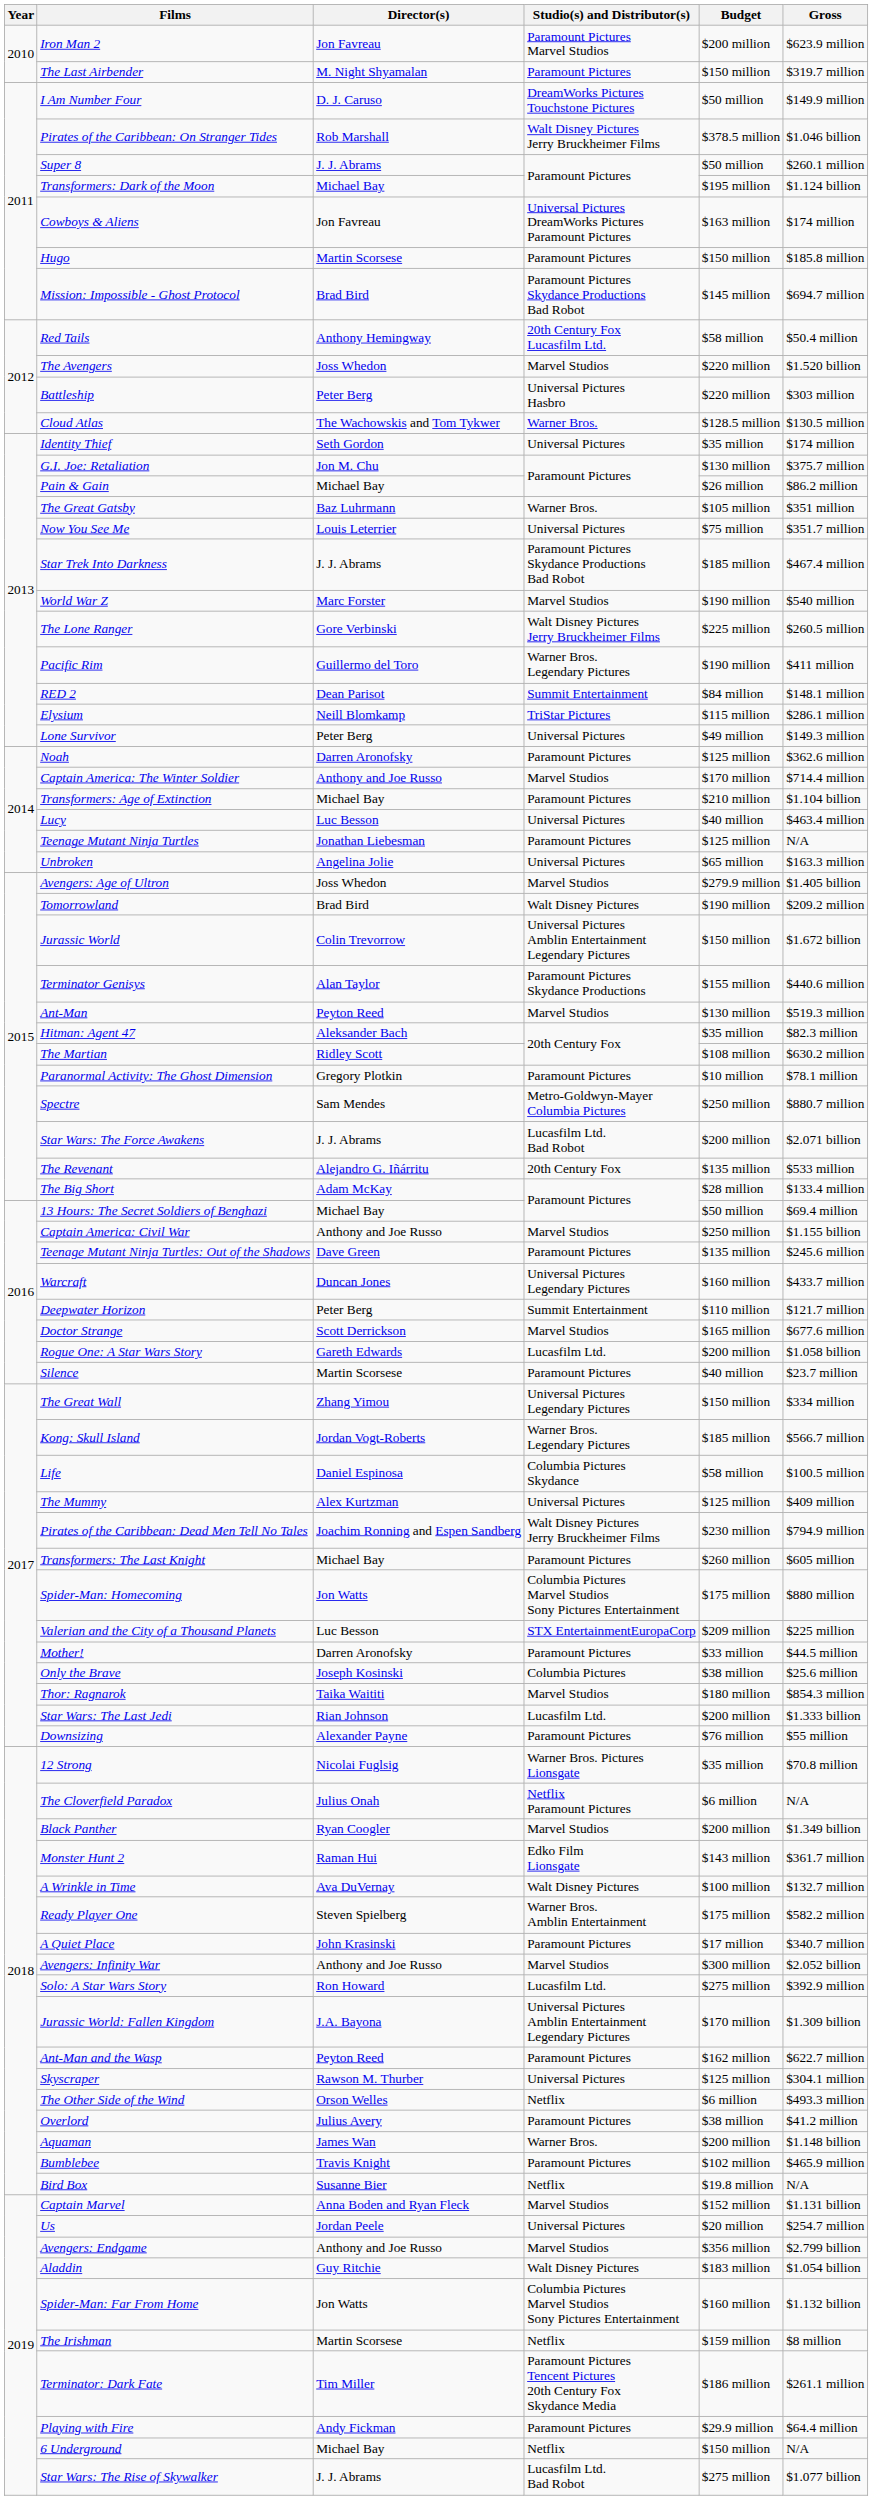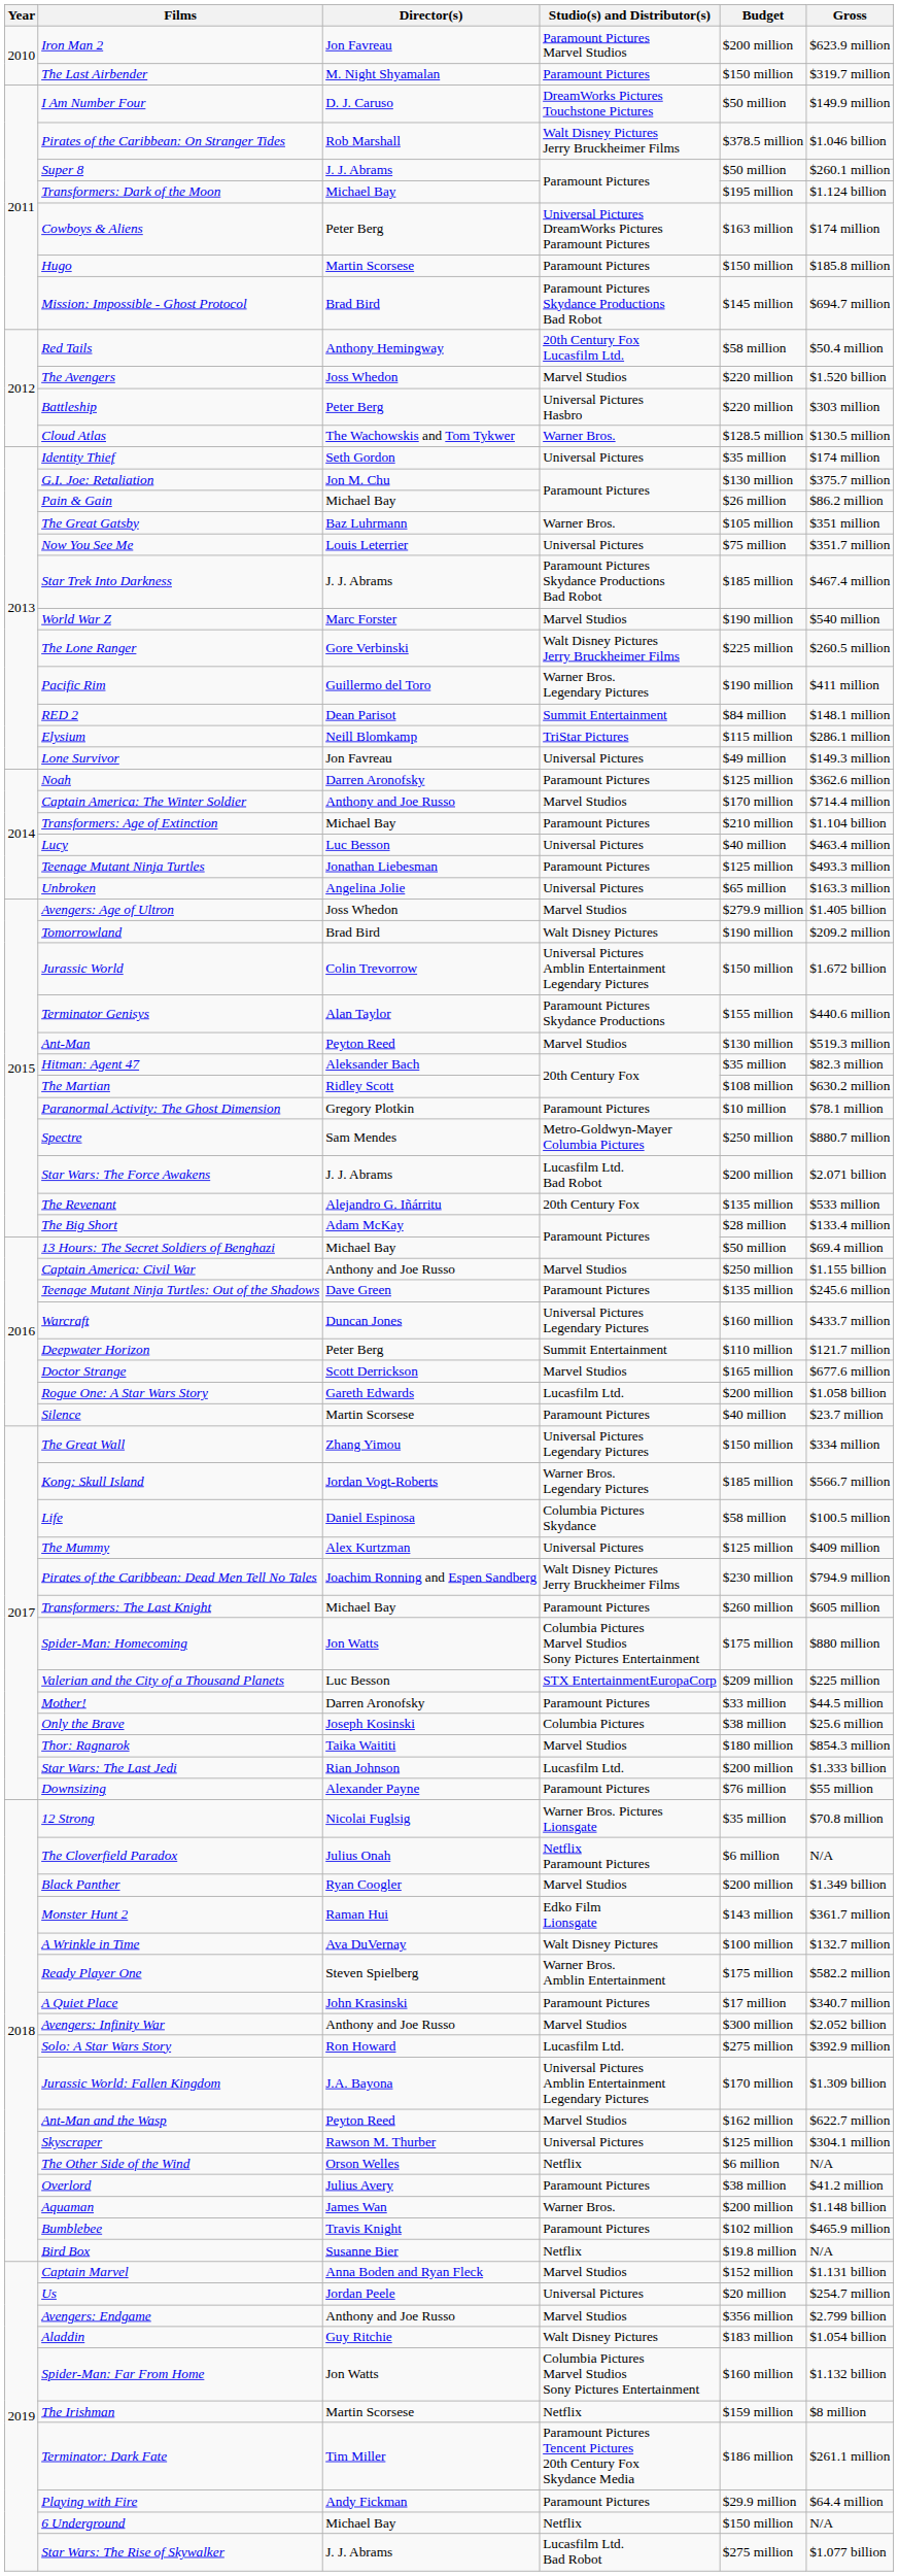Cowboys & Aliens | Director(s): Jon Favreau -> Peter Berg
Lone Survivor | Director(s): Peter Berg -> Jon Favreau
Teenage Mutant Ninja Turtles | Gross: N/A -> $493.3 million
Ant-Man and the Wasp | Studio(s) and Distributor(s): Paramount Pictures -> Marvel Studios
The Other Side of the Wind | Gross: $493.3 million -> N/A
